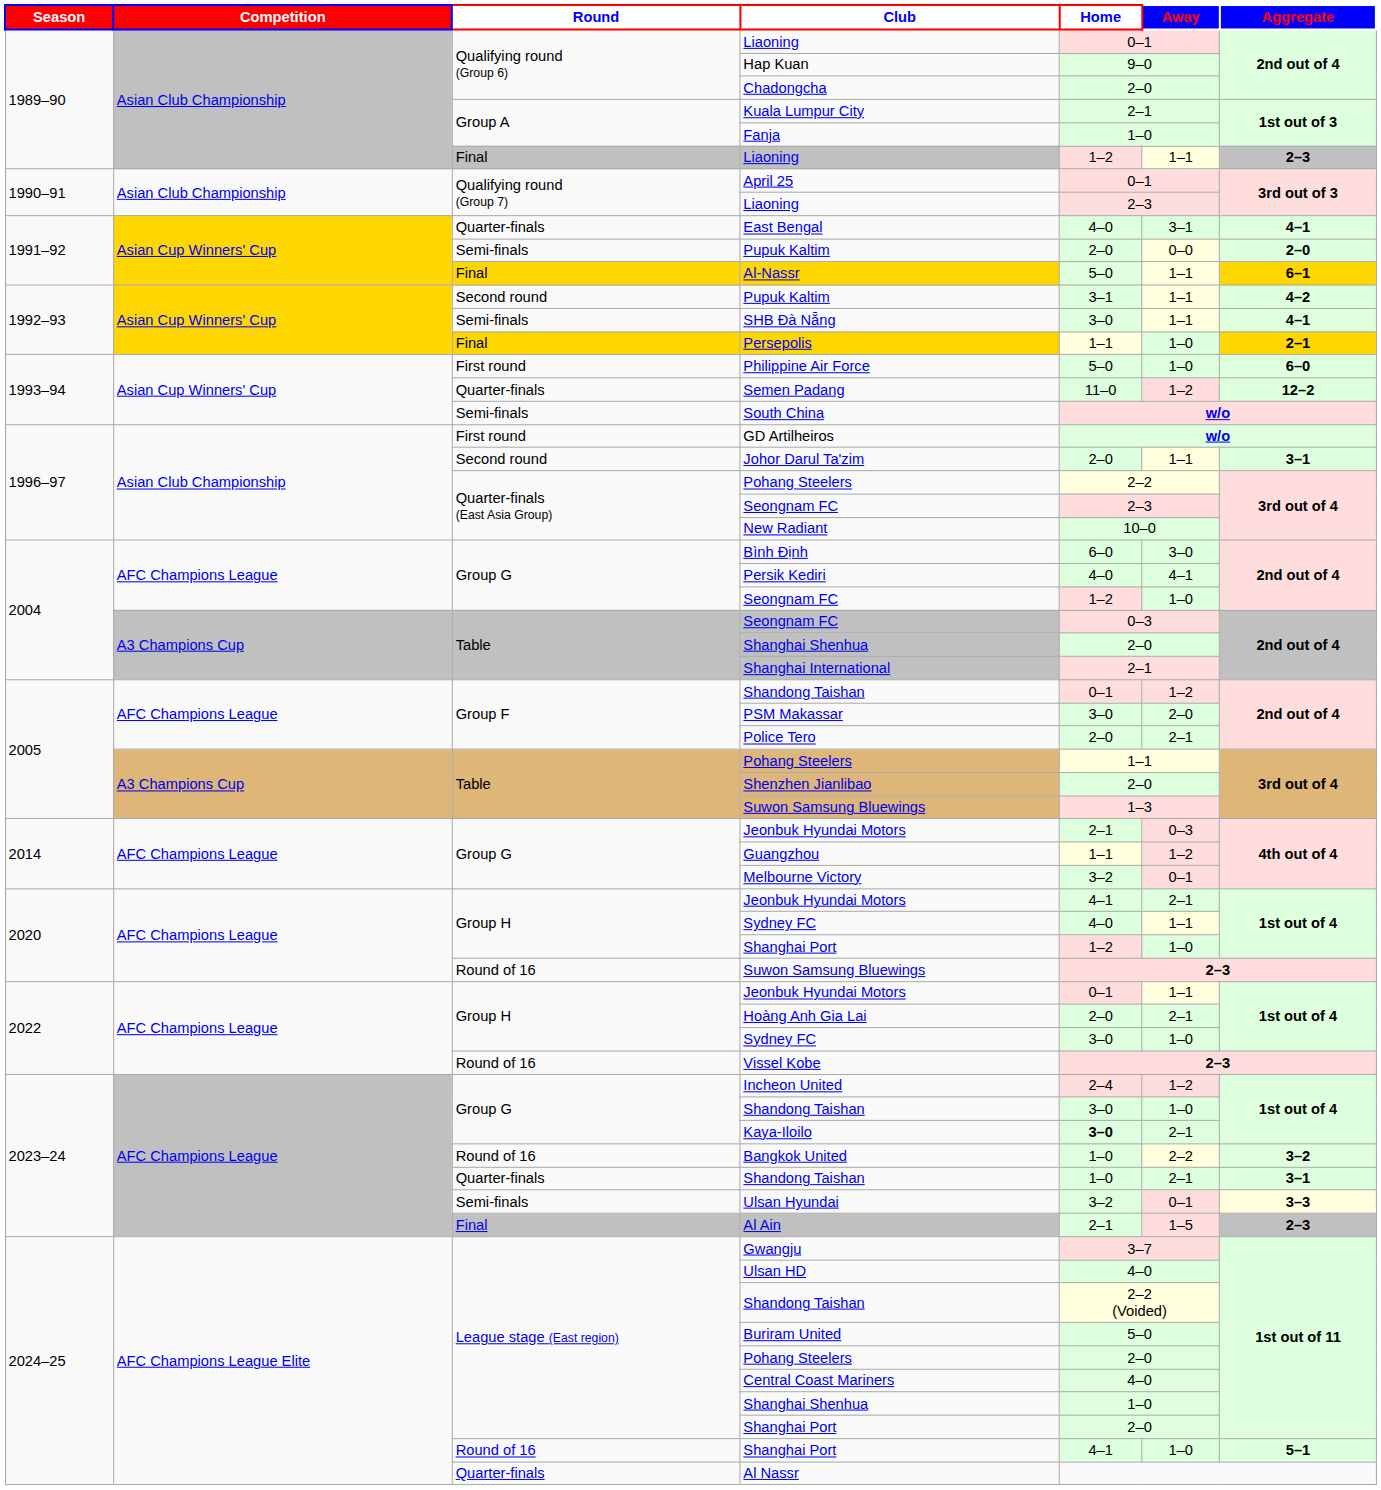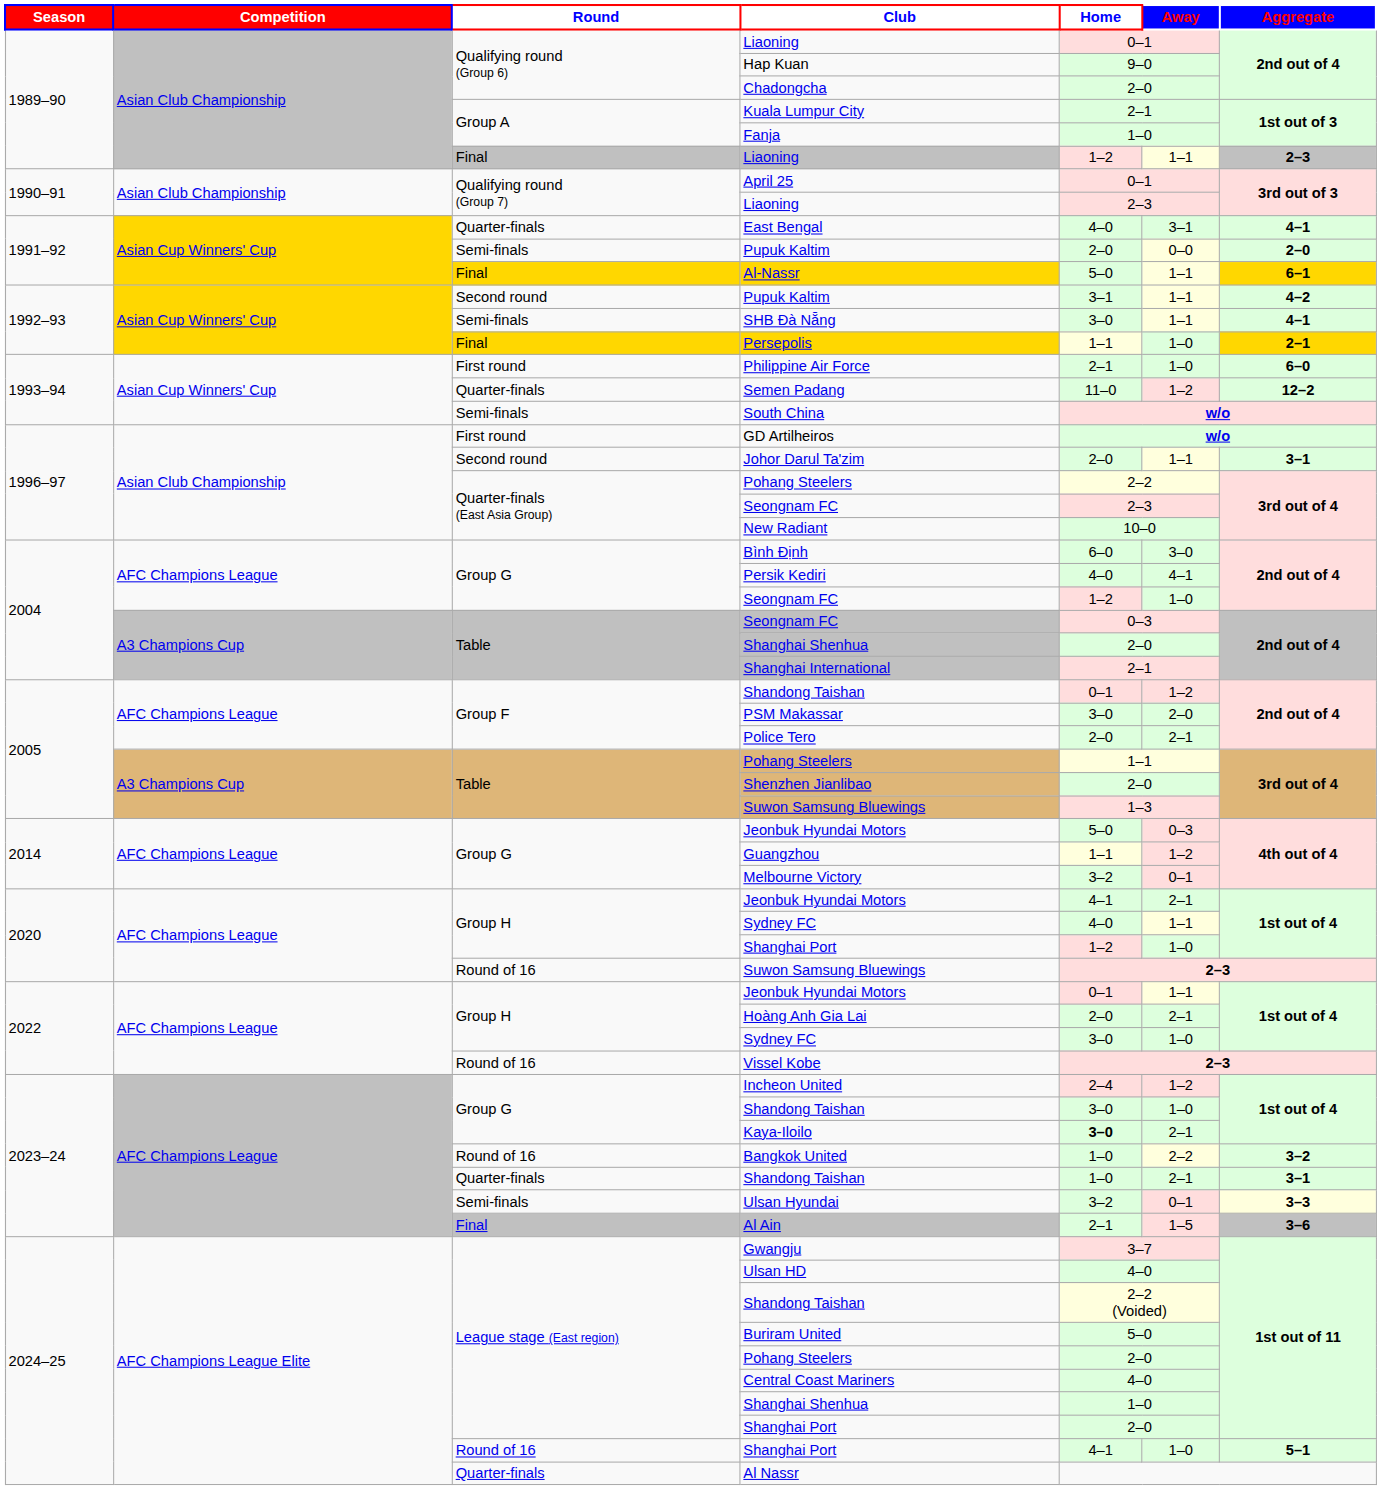Philippine Air Force | Home: 5–0 -> 2–1
Group G / Jeonbuk Hyundai Motors | Home: 2–1 -> 5–0
Al Ain | Aggregate: 2–3 -> 3–6
